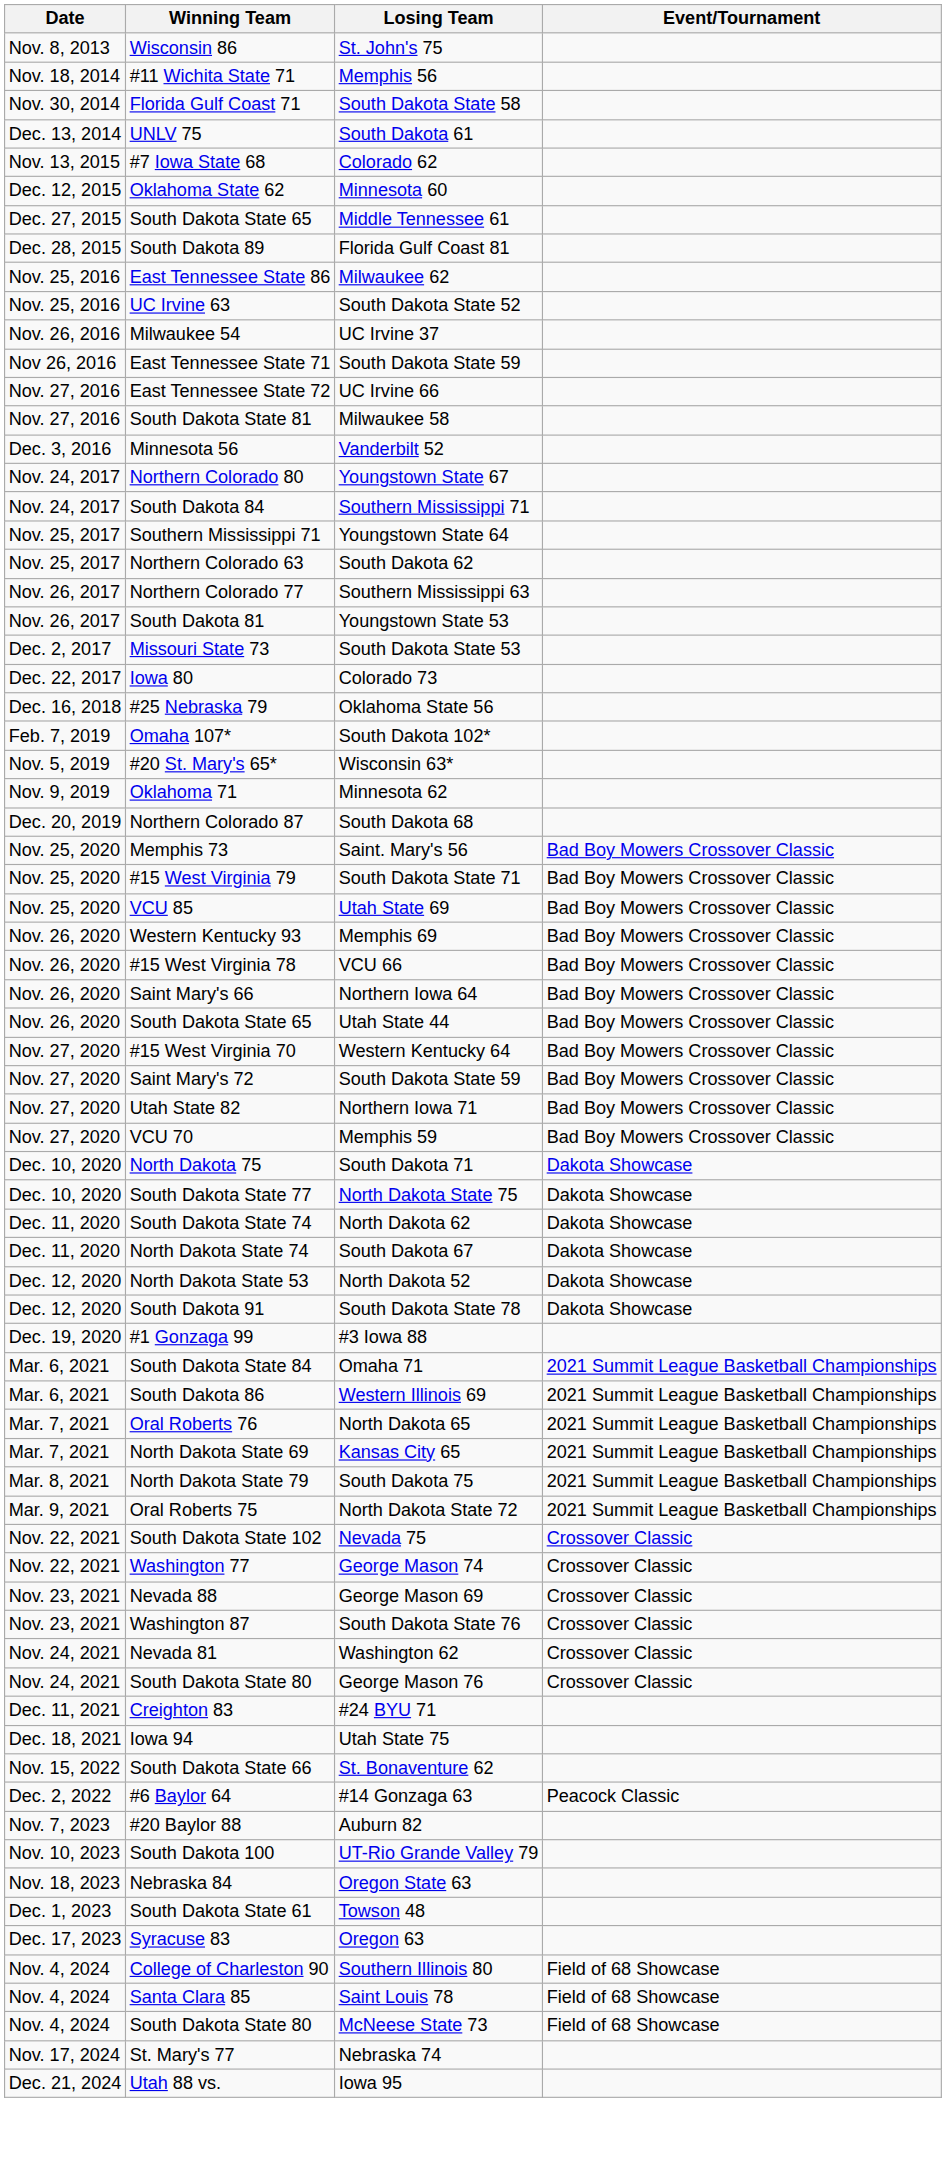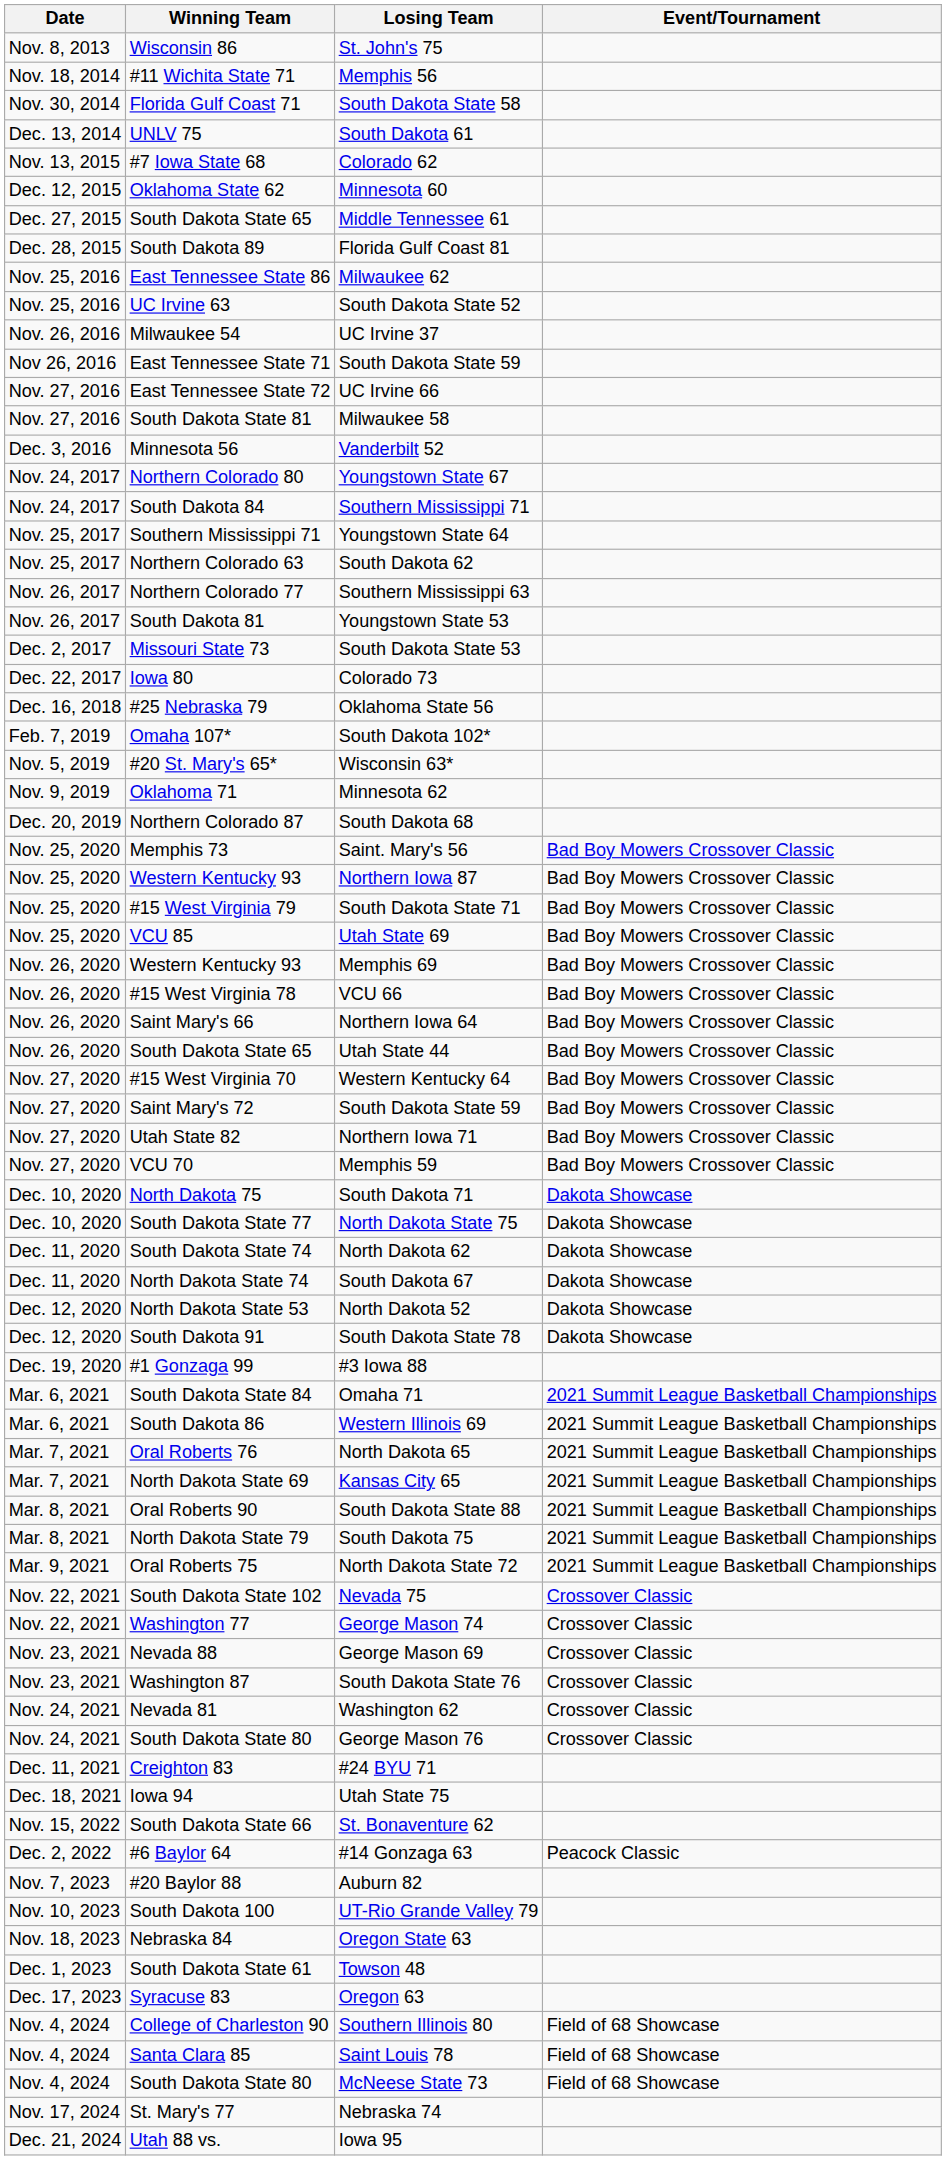+ row: Nov. 25, 2020 | Western Kentucky 93 | Northern Iowa 87 | Bad Boy Mowers Crossover Classic
+ row: Mar. 8, 2021 | Oral Roberts 90 | South Dakota State 88 | 2021 Summit League Basketball Championships
